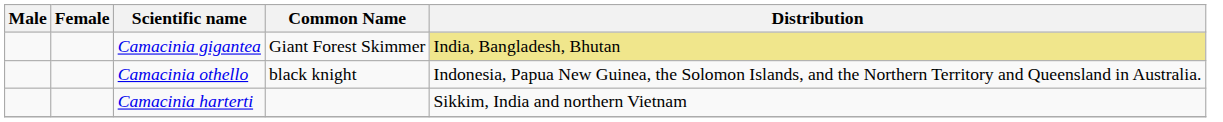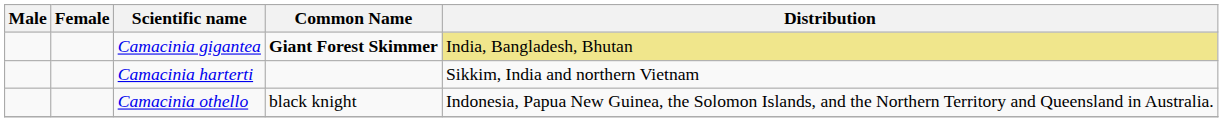Camacinia gigantea | Common Name: normal -> bold
rows swapped: Camacinia harterti <-> Camacinia othello
